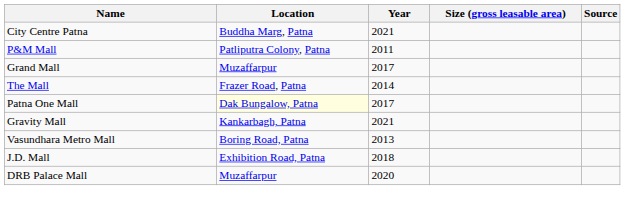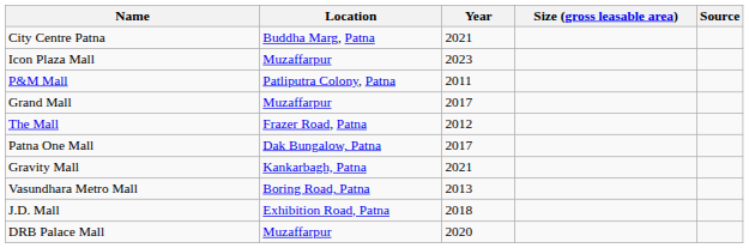+ row: Icon Plaza Mall | Muzaffarpur | 2023
The Mall | Year: 2014 -> 2012
Patna One Mall | Location: lightyellow background -> no background
